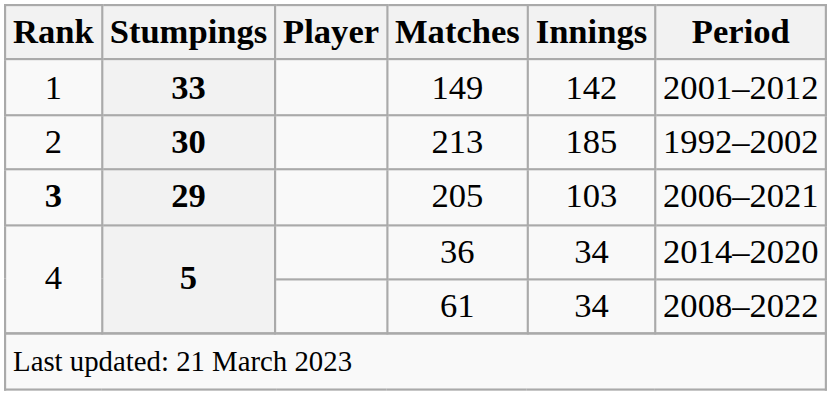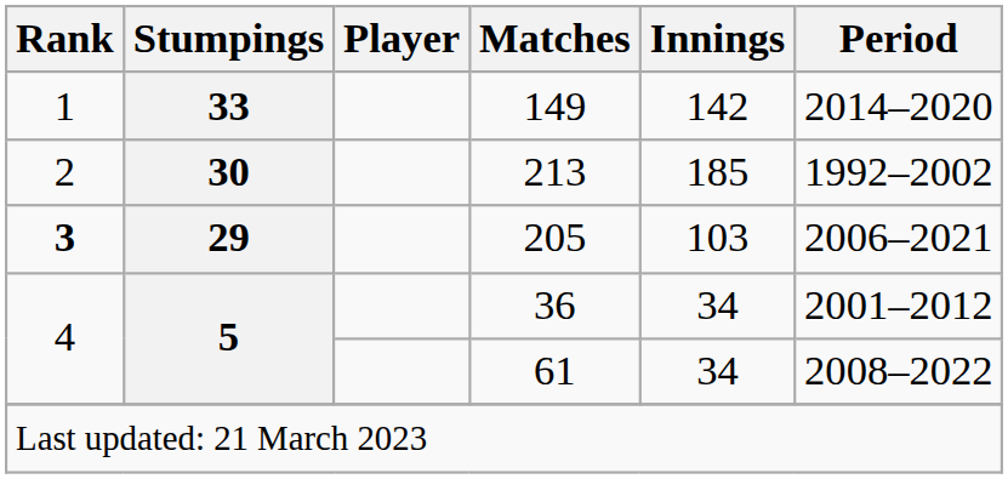149 | Period: 2001–2012 -> 2014–2020
36 | Period: 2014–2020 -> 2001–2012
